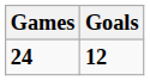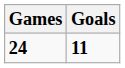24 | Goals: 12 -> 11
